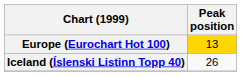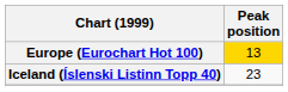Iceland (Íslenski Listinn Topp 40) | Peak position: 26 -> 23
